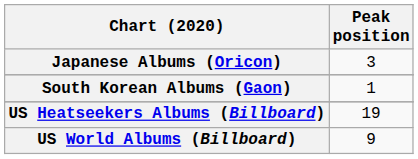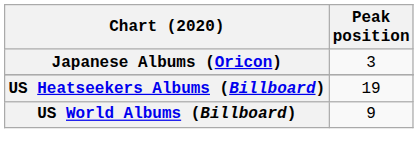- row: South Korean Albums (Gaon) | 1
